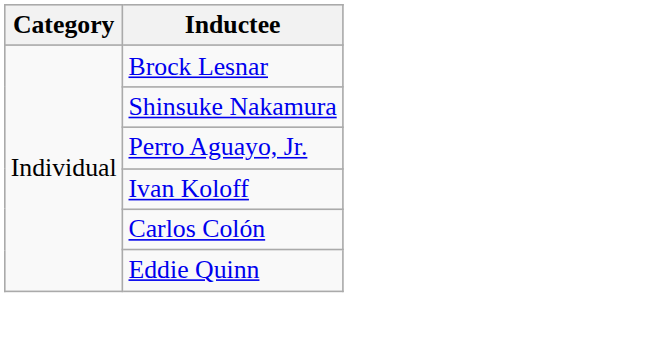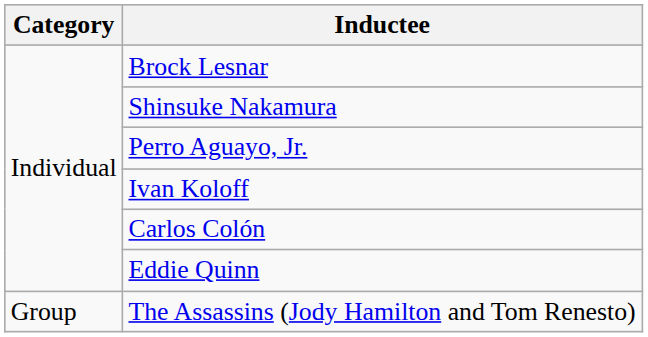+ row: Group | The Assassins (Jody Hamilton and Tom Renesto)
